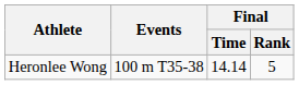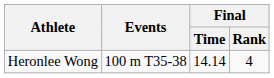Heronlee Wong | Final / Rank: 5 -> 4
